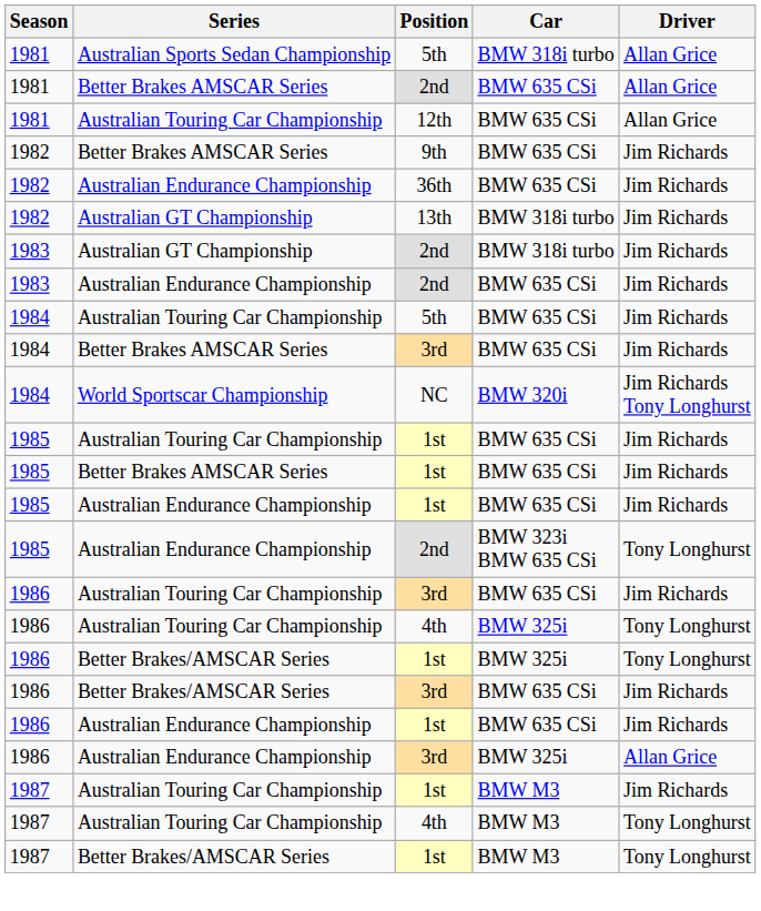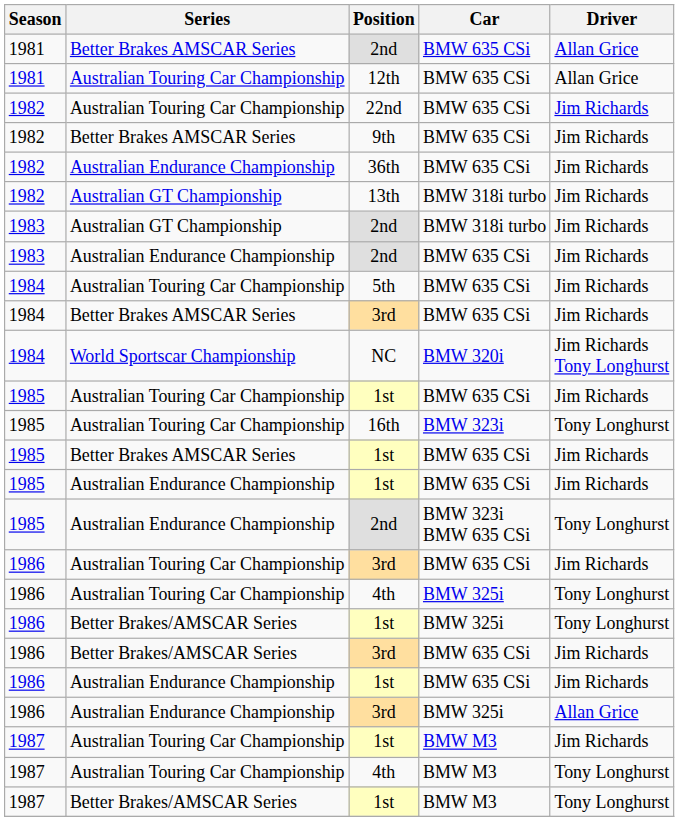- row: 1981 | Australian Sports Sedan Championship | 5th | BMW 318i turbo | Allan Grice
+ row: 1982 | Australian Touring Car Championship | 22nd | BMW 635 CSi | Jim Richards
+ row: 1985 | Australian Touring Car Championship | 16th | BMW 323i | Tony Longhurst
